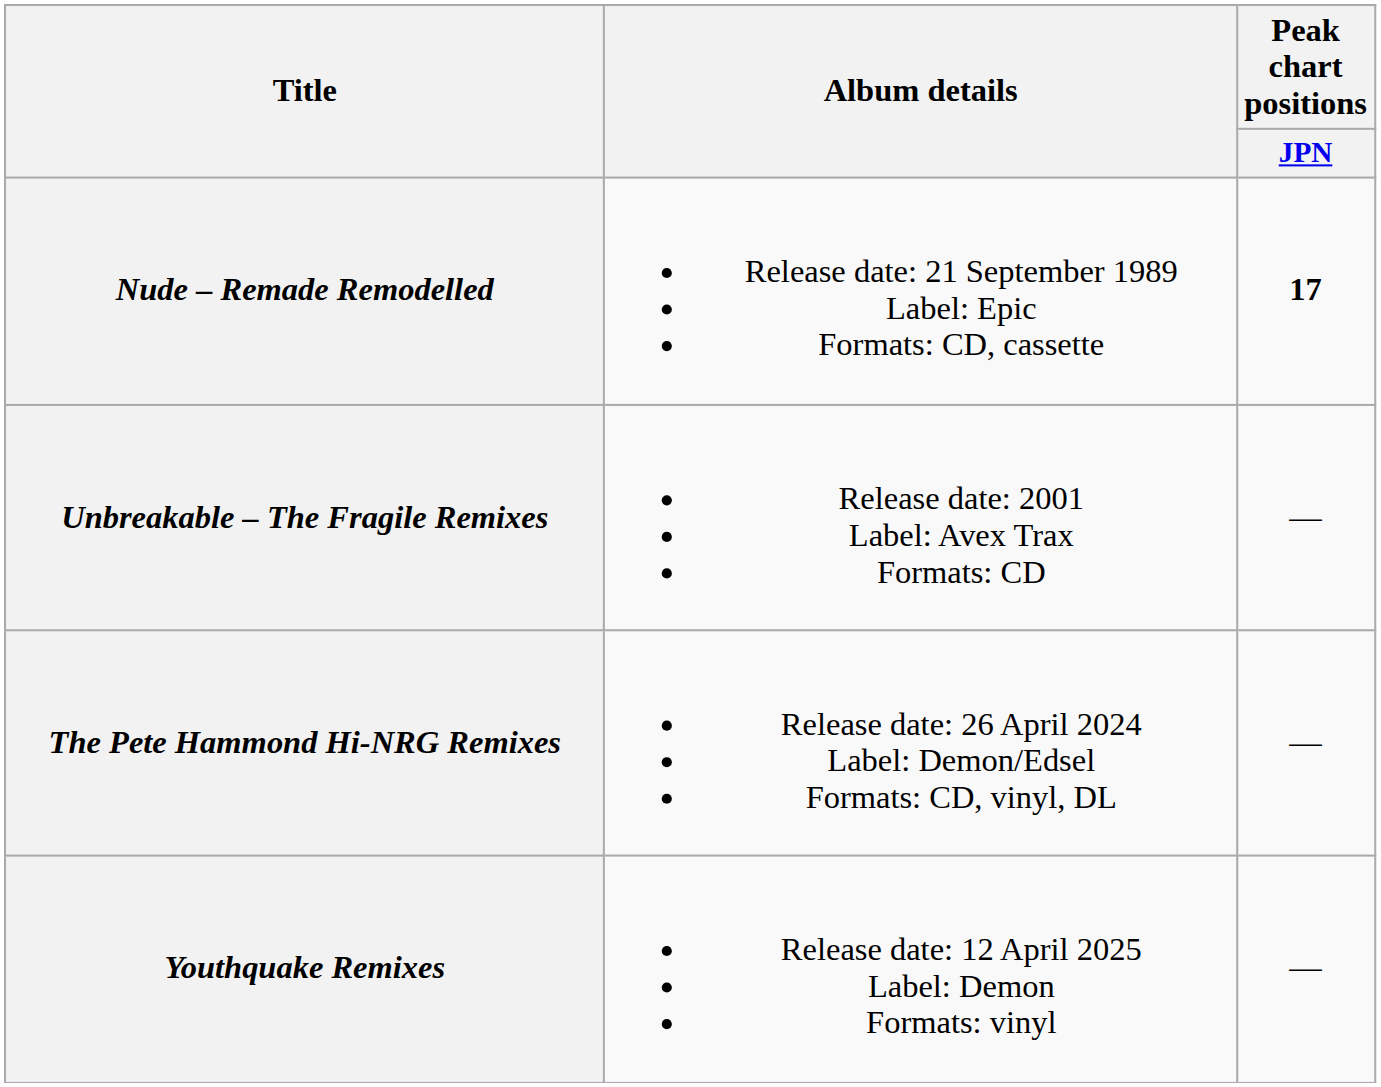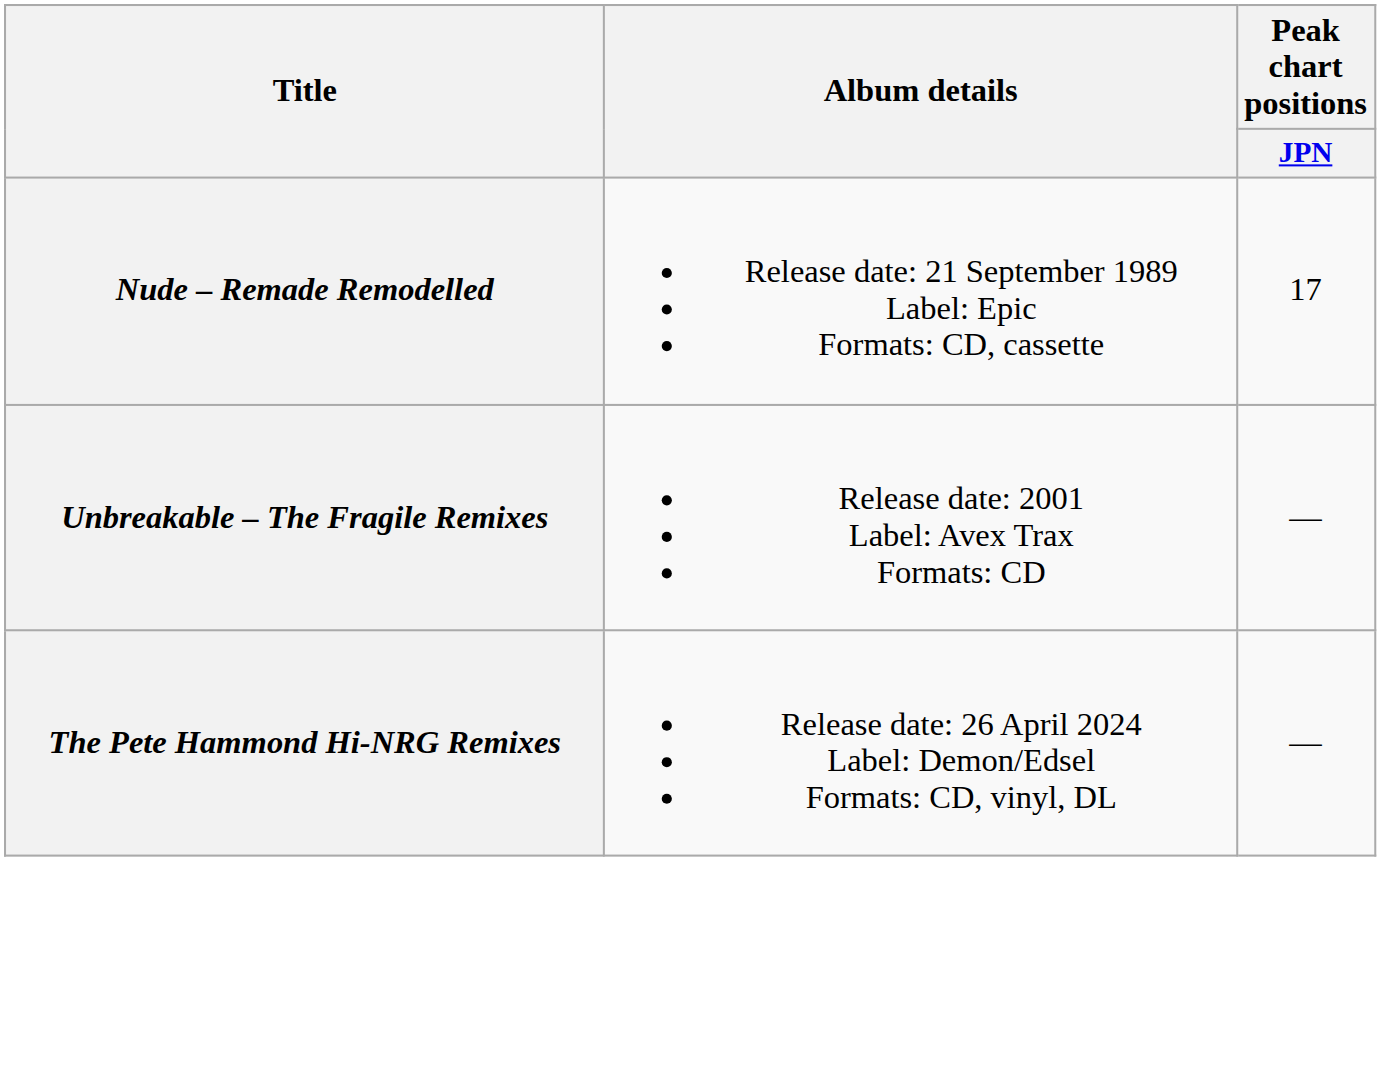Nude – Remade Remodelled | Peak chart positions / JPN: bold -> normal
- row: Youthquake Remixes | Release date: 12 April 2025 Label: Demon Formats: vinyl | —
